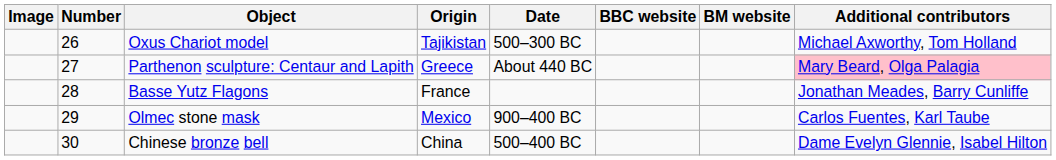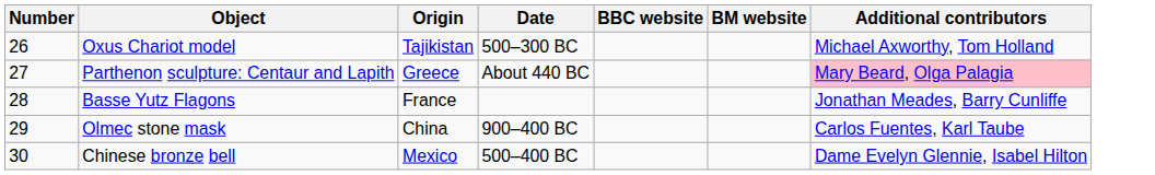- column: Image
Olmec stone mask | Origin: Mexico -> China
Chinese bronze bell | Origin: China -> Mexico
